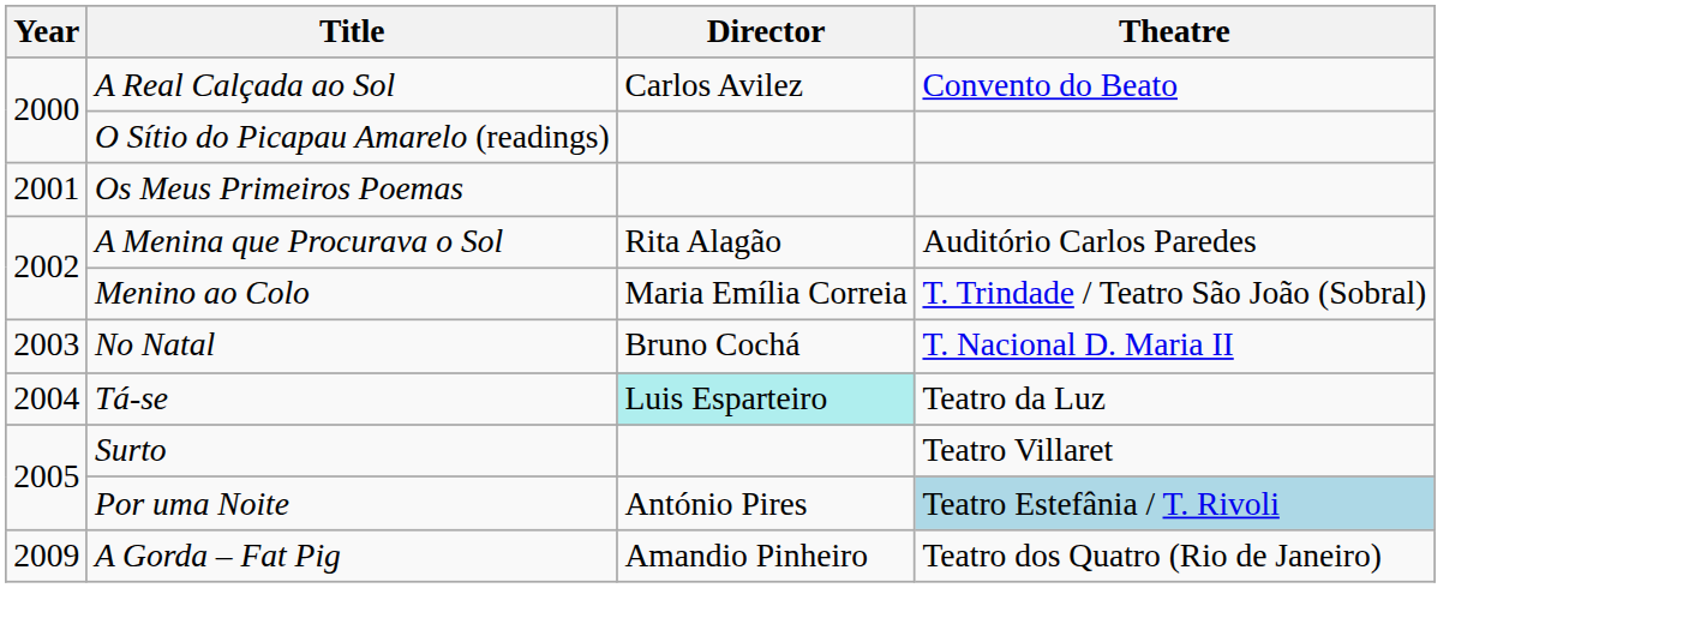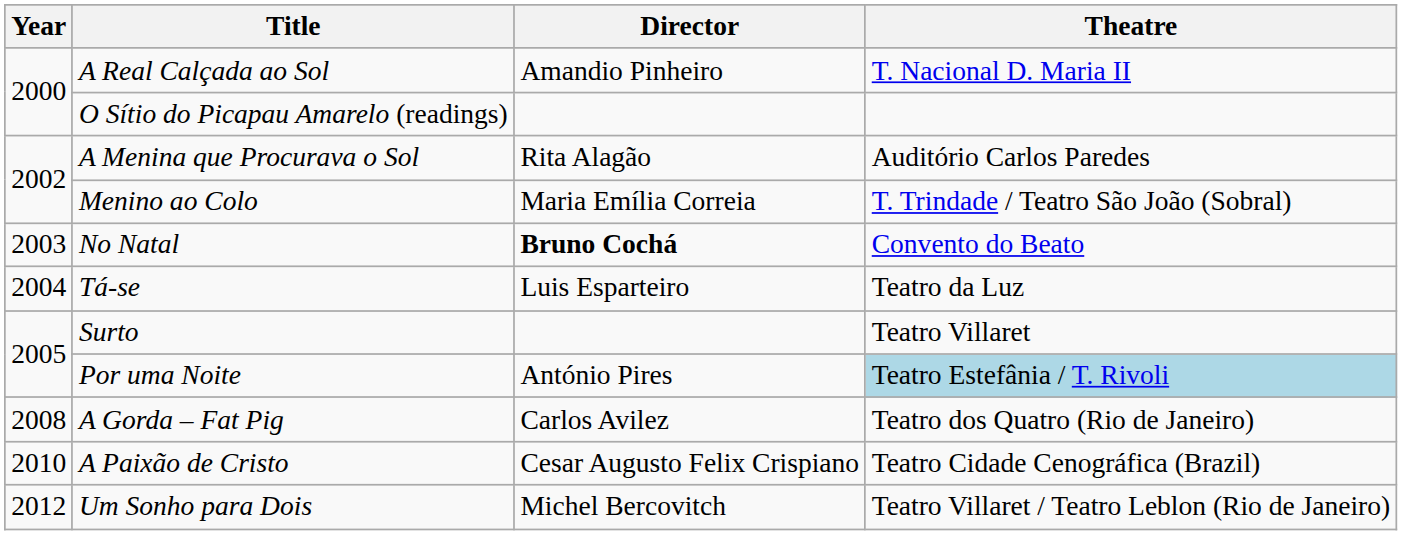A Real Calçada ao Sol | Director: Carlos Avilez -> Amandio Pinheiro
A Real Calçada ao Sol | Theatre: Convento do Beato -> T. Nacional D. Maria II
- row: 2001 | Os Meus Primeiros Poemas
No Natal | Director: normal -> bold
No Natal | Theatre: T. Nacional D. Maria II -> Convento do Beato
Tá-se | Director: paleturquoise background -> no background
A Gorda – Fat Pig | Year: 2009 -> 2008
A Gorda – Fat Pig | Director: Amandio Pinheiro -> Carlos Avilez
+ row: 2010 | A Paixão de Cristo | Cesar Augusto Felix Crispiano | Teatro Cidade Cenográfica (Brazil)
+ row: 2012 | Um Sonho para Dois | Michel Bercovitch | Teatro Villaret / Teatro Leblon (Rio de Janeiro)
